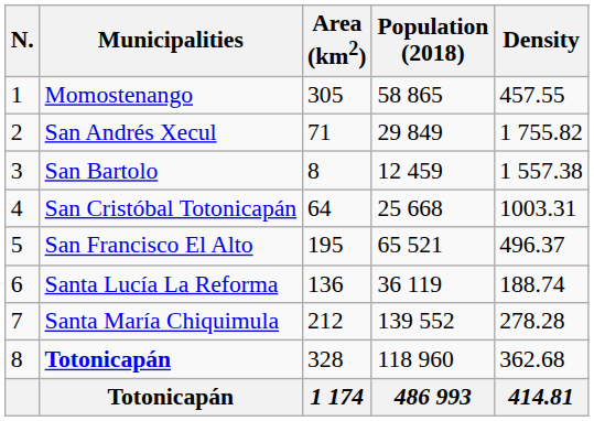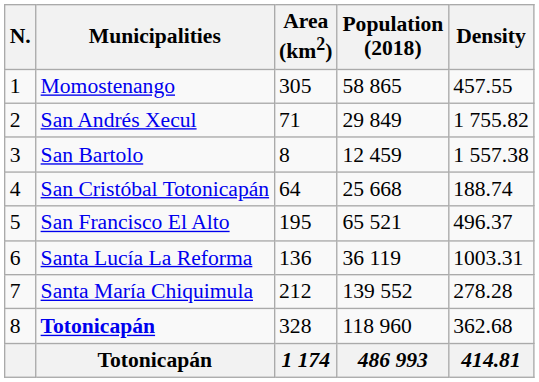San Cristóbal Totonicapán | Density: 1003.31 -> 188.74
Santa Lucía La Reforma | Density: 188.74 -> 1003.31
